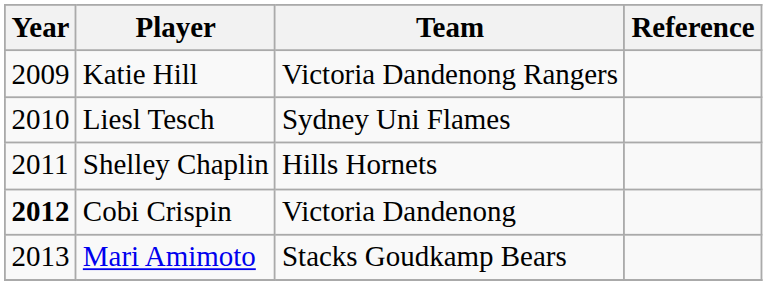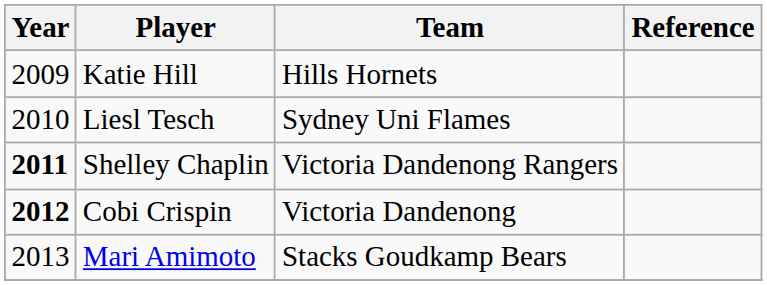Katie Hill | Team: Victoria Dandenong Rangers -> Hills Hornets
Shelley Chaplin | Year: normal -> bold
Shelley Chaplin | Team: Hills Hornets -> Victoria Dandenong Rangers
